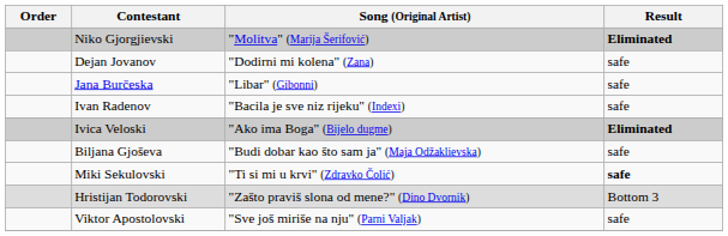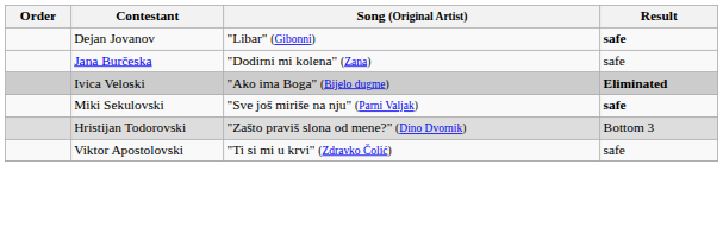- row: Niko Gjorgjievski | "Molitva" (Marija Šerifović) | Eliminated
Dejan Jovanov | Song (Original Artist): "Dodirni mi kolena" (Zana) -> "Libar" (Gibonni)
Dejan Jovanov | Result: normal -> bold
Jana Burčeska | Song (Original Artist): "Libar" (Gibonni) -> "Dodirni mi kolena" (Zana)
- row: Ivan Radenov | "Bacila je sve niz rijeku" (Indexi) | safe
- row: Biljana Gjoševa | "Budi dobar kao što sam ja" (Maja Odžaklievska) | safe
Miki Sekulovski | Song (Original Artist): "Ti si mi u krvi" (Zdravko Čolić) -> "Sve još miriše na nju" (Parni Valjak)
Viktor Apostolovski | Song (Original Artist): "Sve još miriše na nju" (Parni Valjak) -> "Ti si mi u krvi" (Zdravko Čolić)
